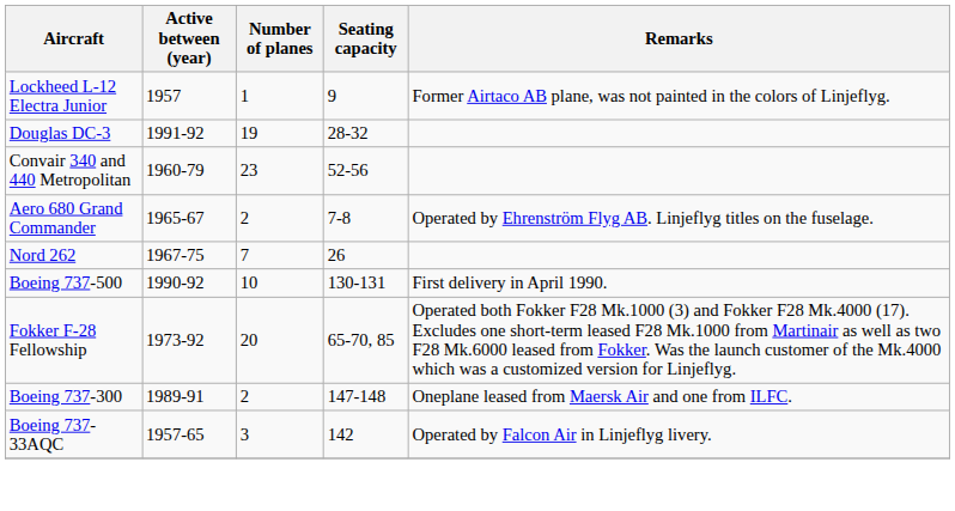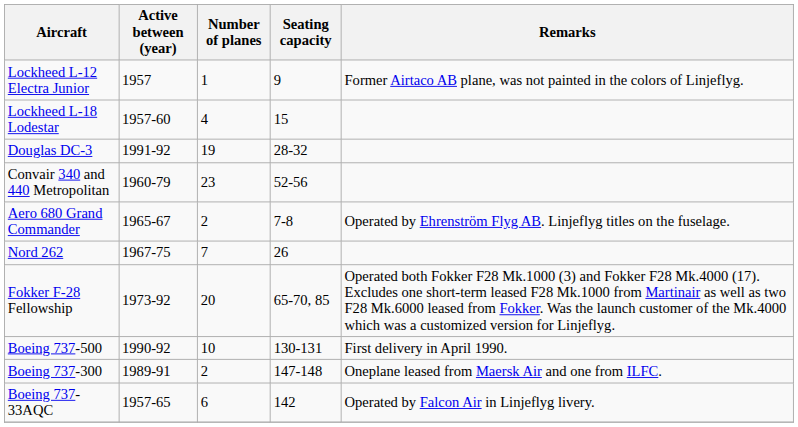+ row: Lockheed L-18 Lodestar | 1957-60 | 4 | 15
rows swapped: Fokker F-28 Fellowship <-> Boeing 737-500
Boeing 737-33AQC | Number of planes: 3 -> 6
